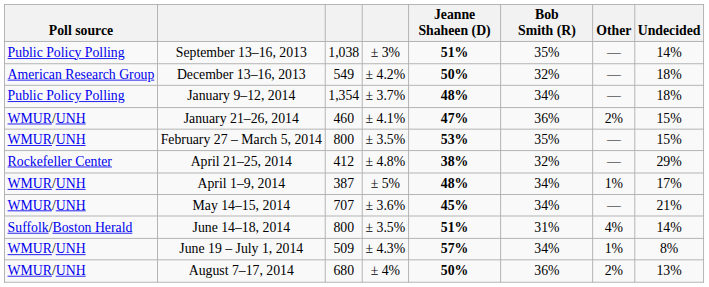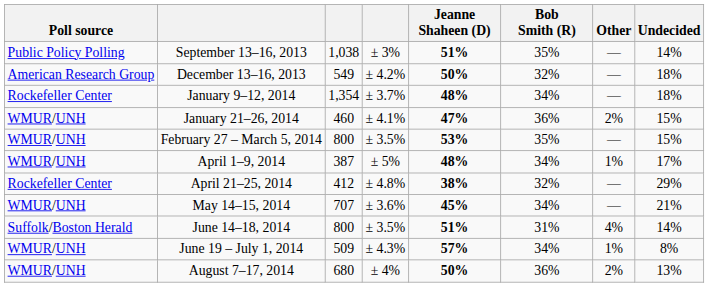January 9–12, 2014 | Poll source: Public Policy Polling -> Rockefeller Center
rows swapped: April 1–9, 2014 <-> April 21–25, 2014
